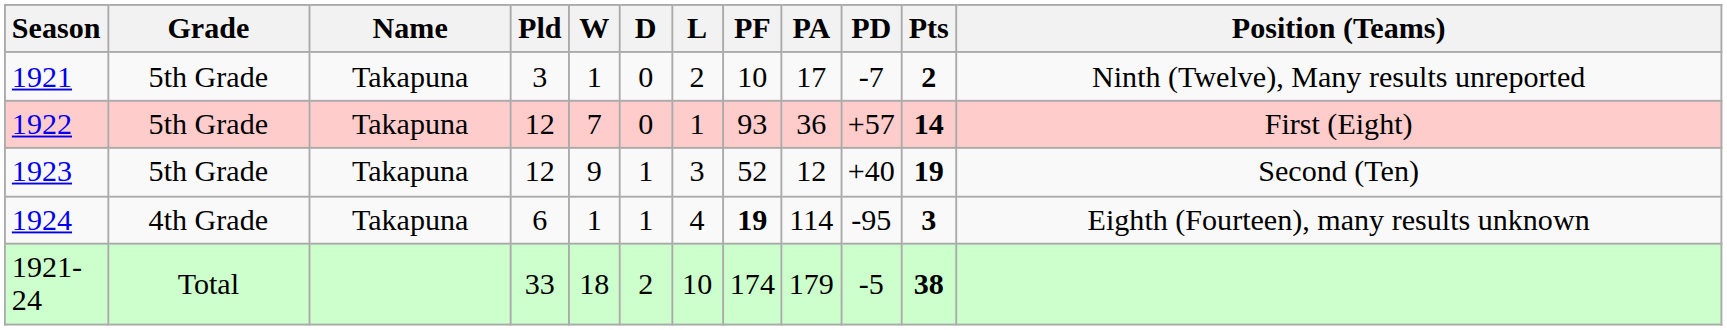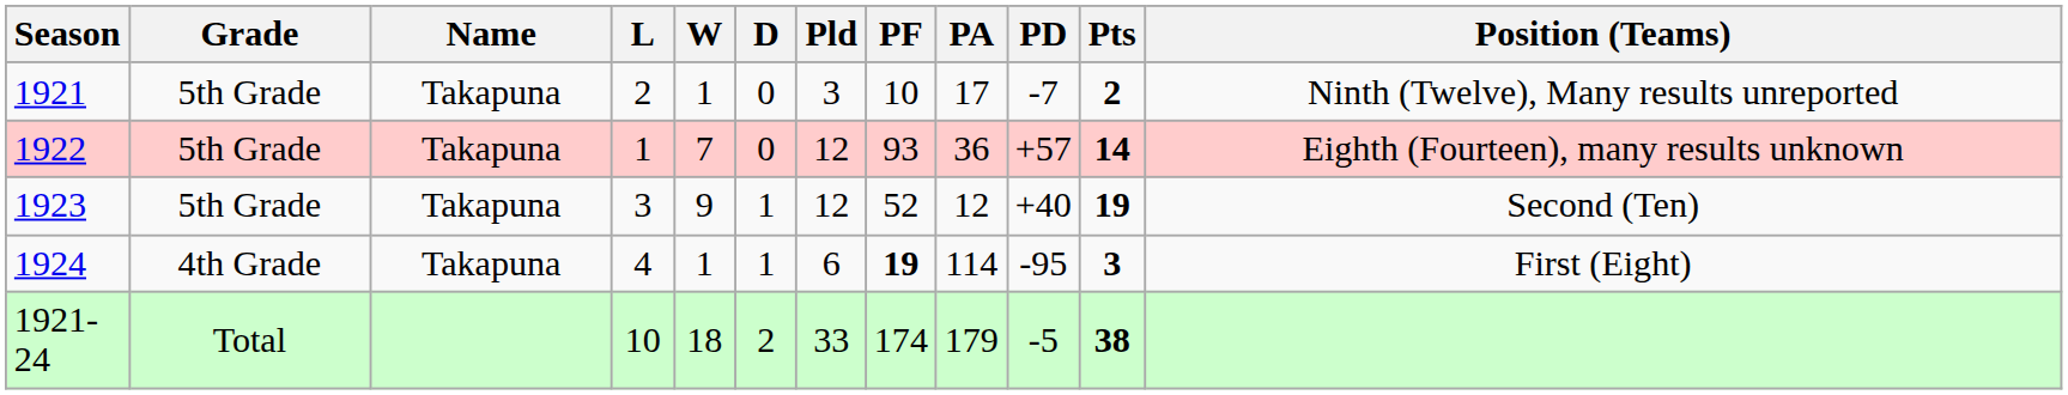columns swapped: Pld <-> L
1922 | Position (Teams): First (Eight) -> Eighth (Fourteen), many results unknown
1924 | Position (Teams): Eighth (Fourteen), many results unknown -> First (Eight)
